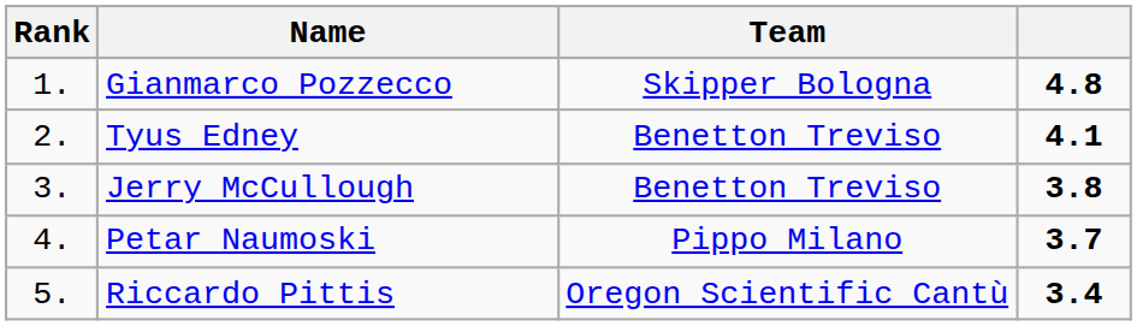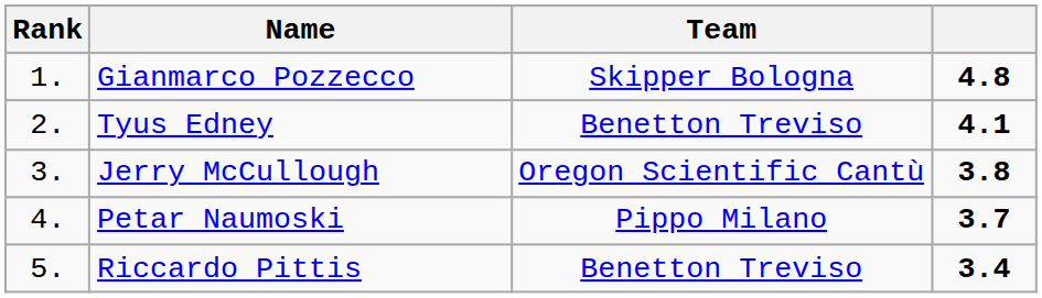Jerry McCullough | Team: Benetton Treviso -> Oregon Scientific Cantù
Riccardo Pittis | Team: Oregon Scientific Cantù -> Benetton Treviso
